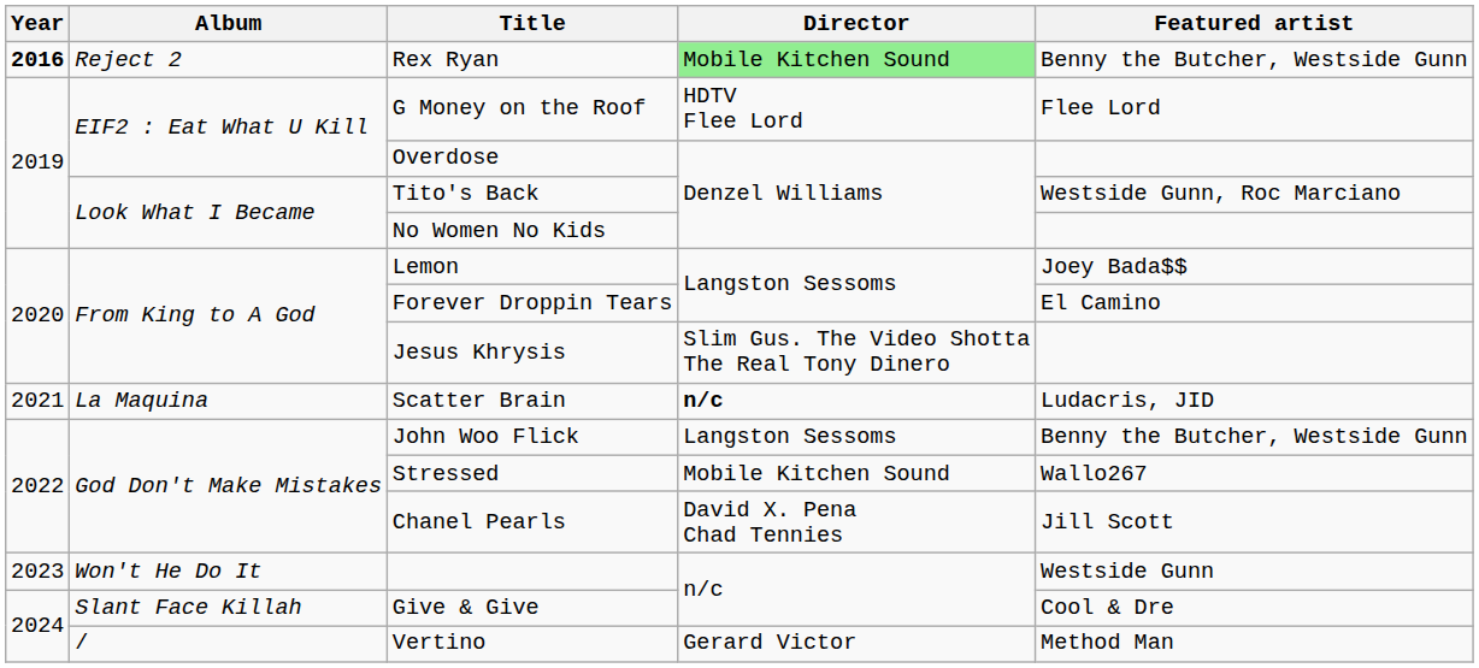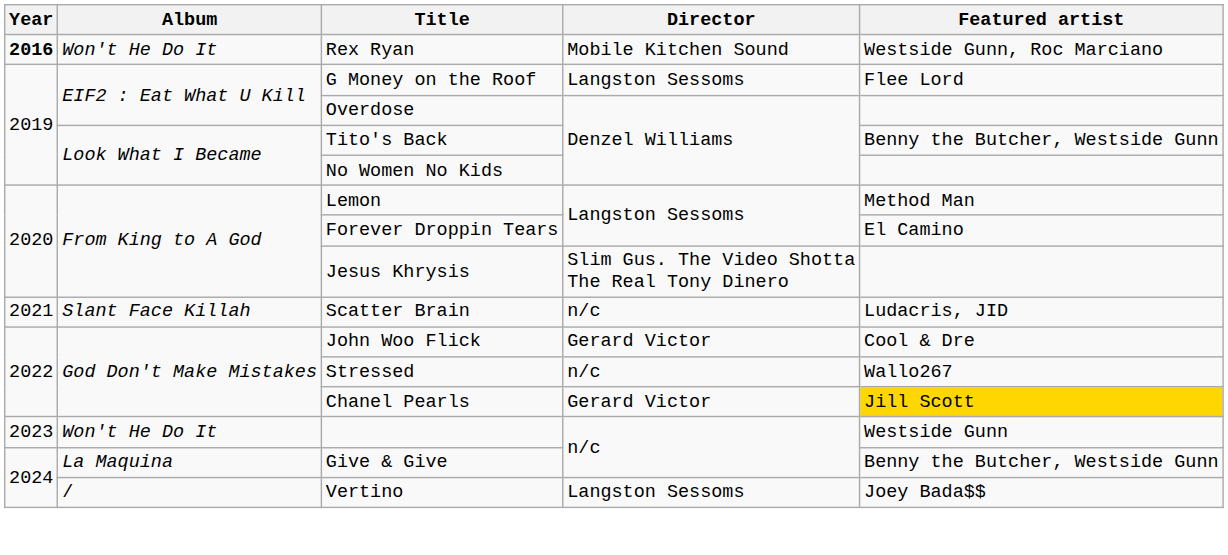Rex Ryan | Album: Reject 2 -> Won't He Do It
Rex Ryan | Director: lightgreen background -> no background
Rex Ryan | Featured artist: Benny the Butcher, Westside Gunn -> Westside Gunn, Roc Marciano
G Money on the Roof | Director: HDTV Flee Lord -> Langston Sessoms
Tito's Back | Featured artist: Westside Gunn, Roc Marciano -> Benny the Butcher, Westside Gunn
Lemon | Featured artist: Joey Bada$$ -> Method Man
Scatter Brain | Album: La Maquina -> Slant Face Killah
Scatter Brain | Director: bold -> normal
John Woo Flick | Director: Langston Sessoms -> Gerard Victor
John Woo Flick | Featured artist: Benny the Butcher, Westside Gunn -> Cool & Dre
Stressed | Director: Mobile Kitchen Sound -> n/c
Chanel Pearls | Director: David X. Pena Chad Tennies -> Gerard Victor
Chanel Pearls | Featured artist: no background -> gold background
Give & Give | Album: Slant Face Killah -> La Maquina
Give & Give | Featured artist: Cool & Dre -> Benny the Butcher, Westside Gunn
Vertino | Director: Gerard Victor -> Langston Sessoms
Vertino | Featured artist: Method Man -> Joey Bada$$
